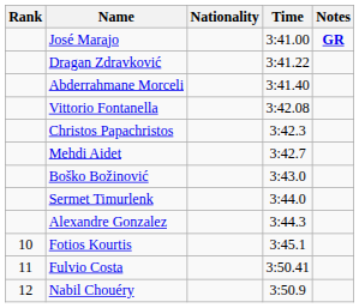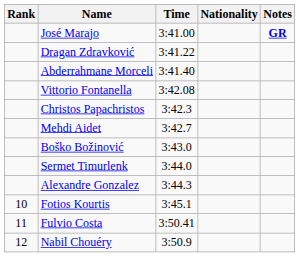columns swapped: Nationality <-> Time
